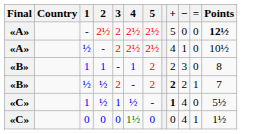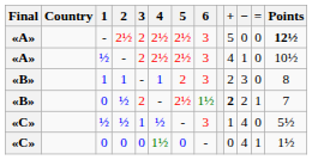+ column: 6 | 3 | 3 | 3 | 1½ | 3 | -
«B» / ½ | 1: ½ -> 0
«B» / ½ | 5: 2 -> 2½
«C» / ½ | 1: 1 -> ½
«C» / ½ | +: bold -> normal
